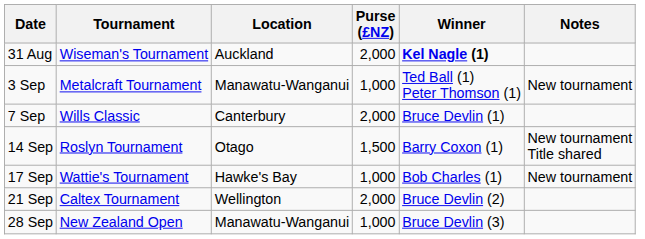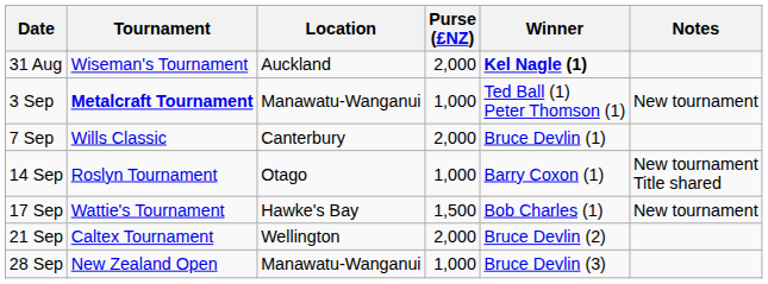3 Sep | Tournament: normal -> bold
14 Sep | Purse (£NZ): 1,500 -> 1,000
17 Sep | Purse (£NZ): 1,000 -> 1,500
